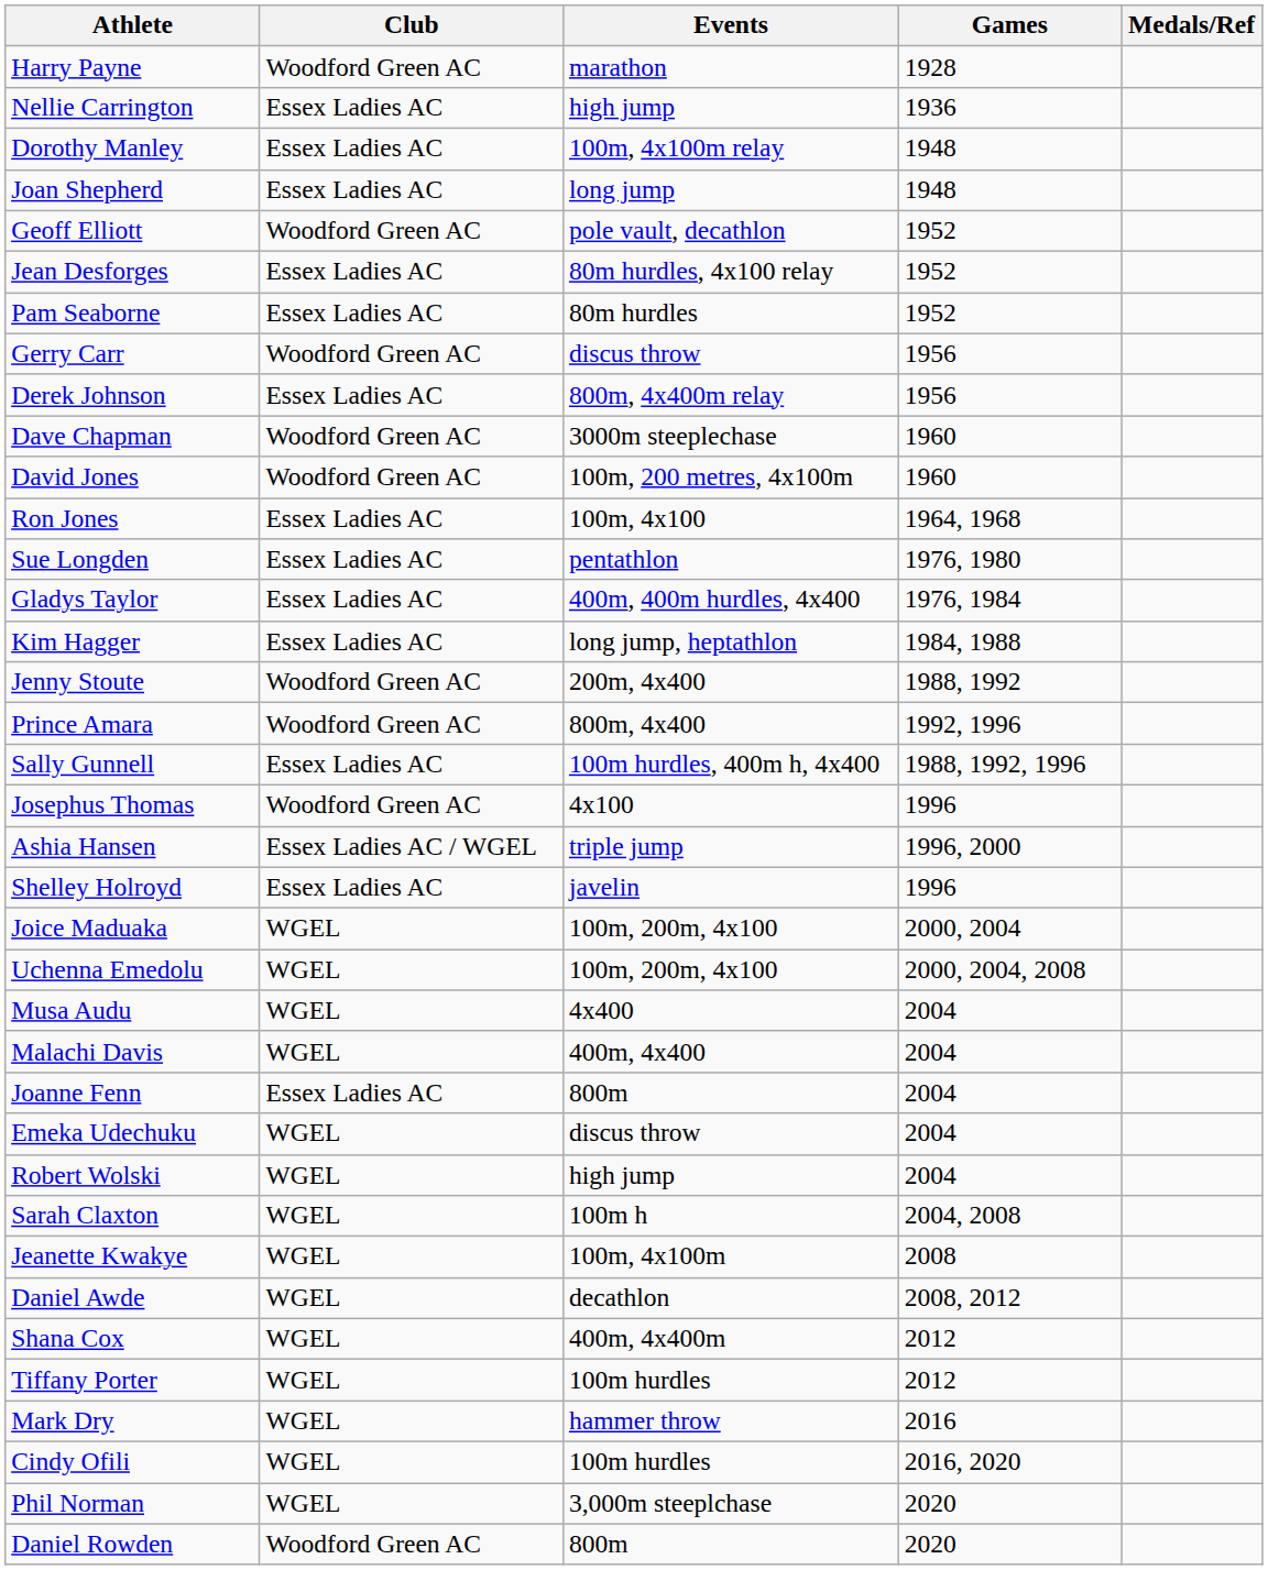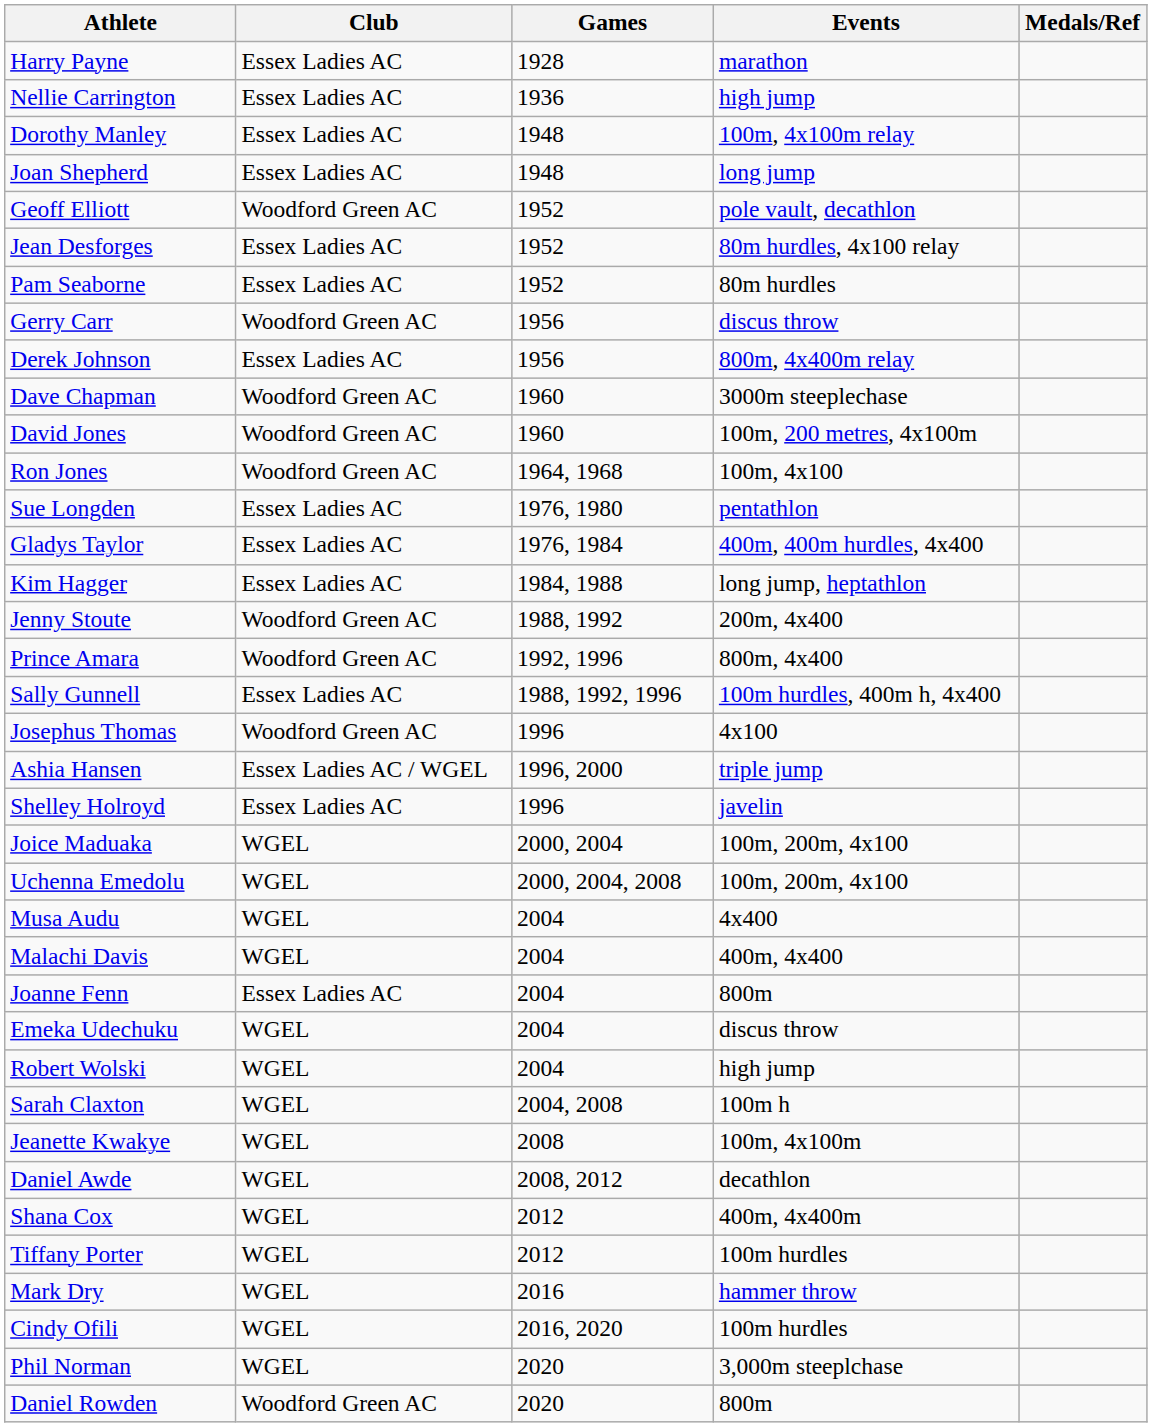columns swapped: Events <-> Games
Harry Payne | Club: Woodford Green AC -> Essex Ladies AC
Ron Jones | Club: Essex Ladies AC -> Woodford Green AC
